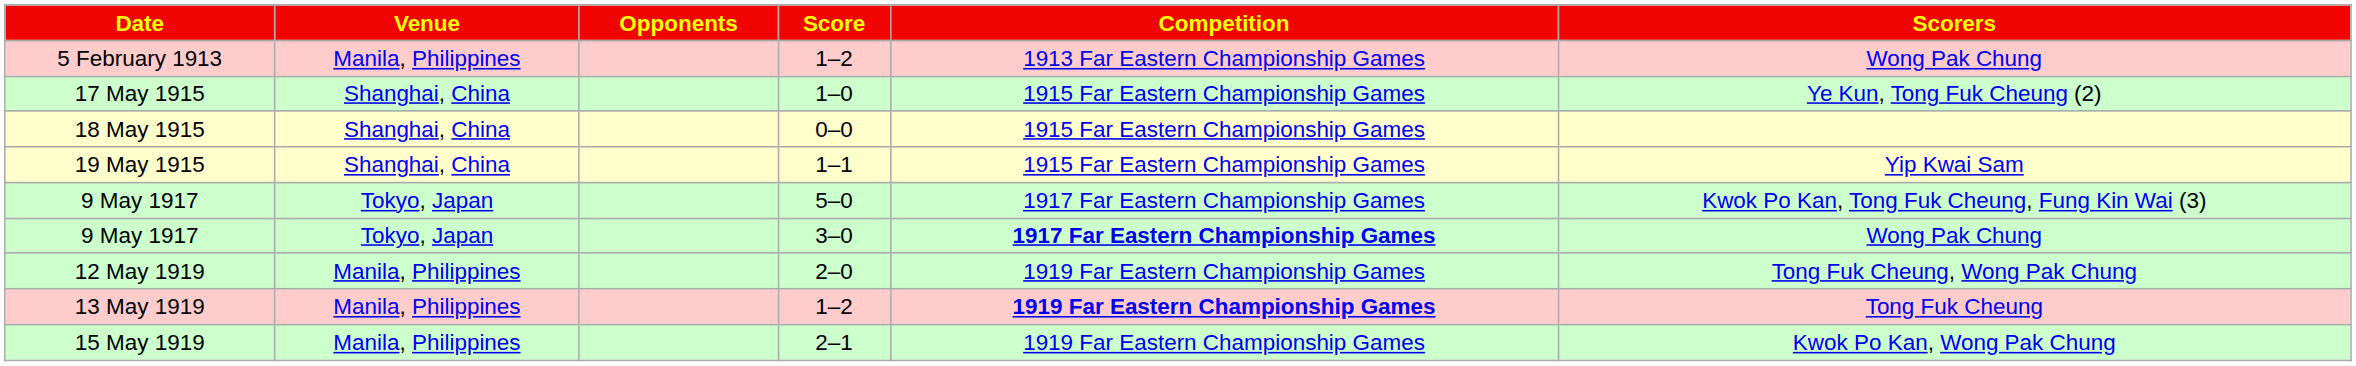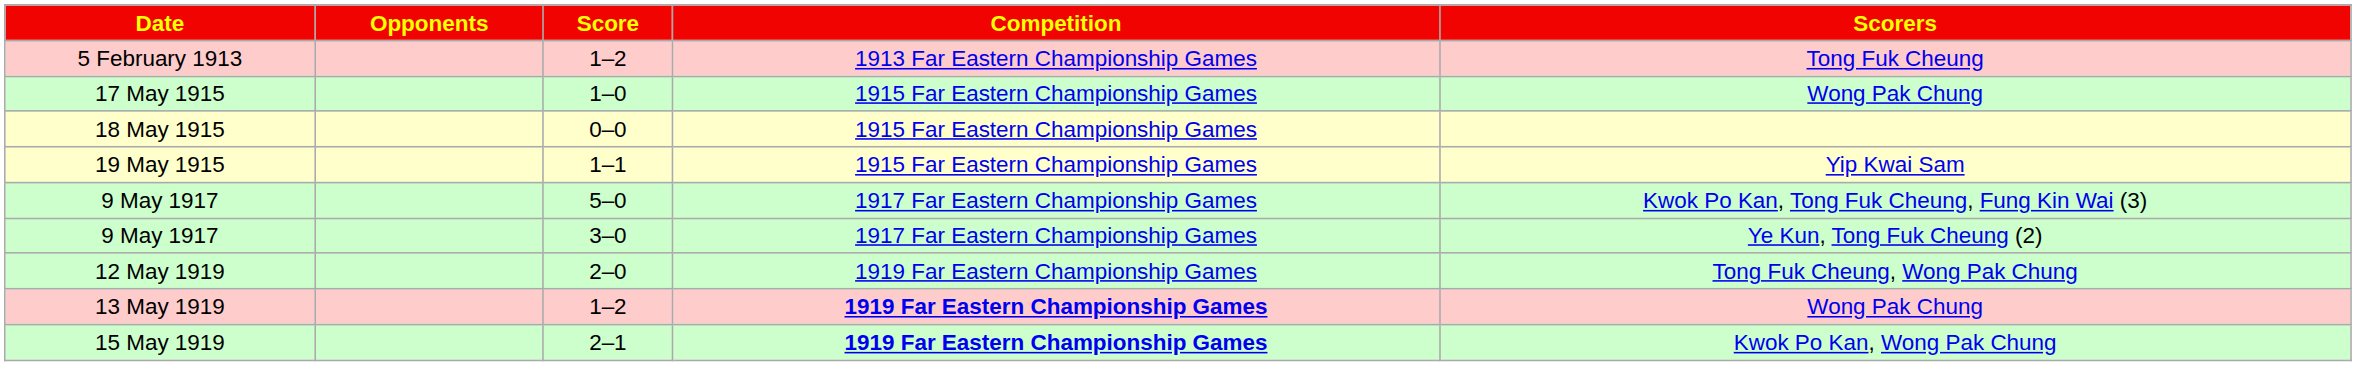- column: Venue | Manila, Philippines | Shanghai, China | Shanghai, China | Shanghai, China | Tokyo, Japan | Tokyo, Japan | Manila, Philippines | Manila, Philippines | Manila, Philippines
5 February 1913 | Scorers: Wong Pak Chung -> Tong Fuk Cheung
17 May 1915 | Scorers: Ye Kun, Tong Fuk Cheung (2) -> Wong Pak Chung
9 May 1917 / 3–0 | Competition: bold -> normal
9 May 1917 / 3–0 | Scorers: Wong Pak Chung -> Ye Kun, Tong Fuk Cheung (2)
13 May 1919 | Scorers: Tong Fuk Cheung -> Wong Pak Chung
15 May 1919 | Competition: normal -> bold
